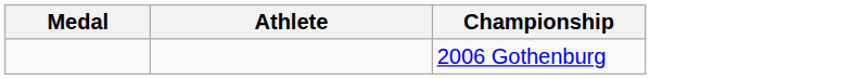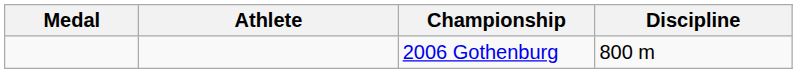+ column: Discipline | 800 m
